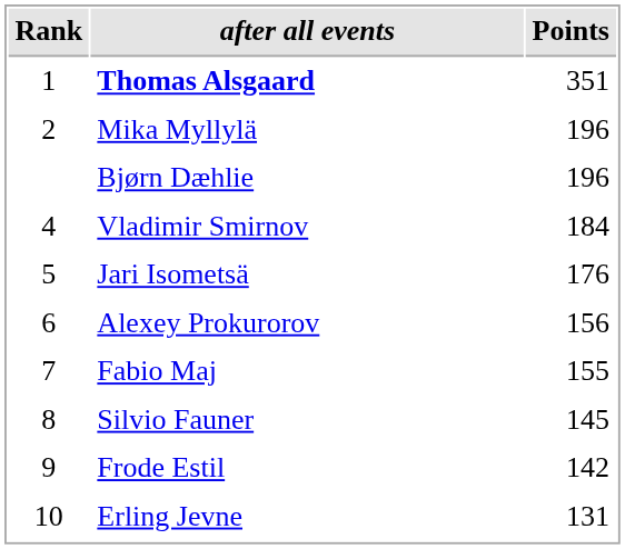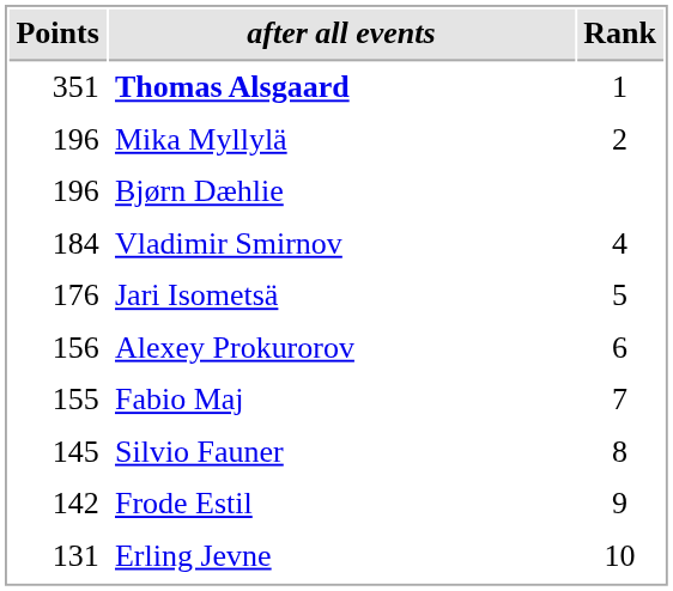columns swapped: Rank <-> Points
